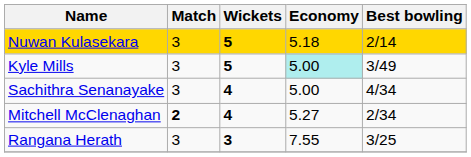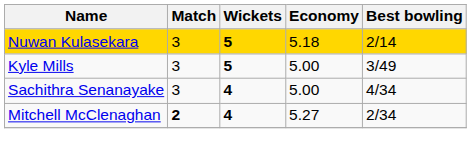Kyle Mills | Economy: paleturquoise background -> no background
- row: Rangana Herath | 3 | 3 | 7.55 | 3/25
